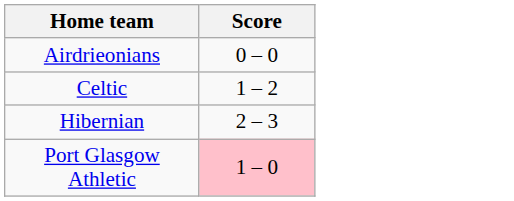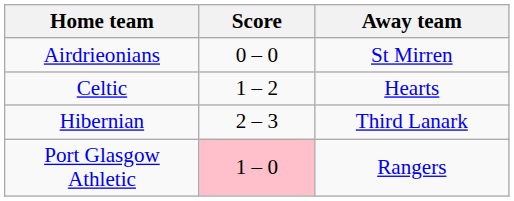+ column: Away team | St Mirren | Hearts | Third Lanark | Rangers
